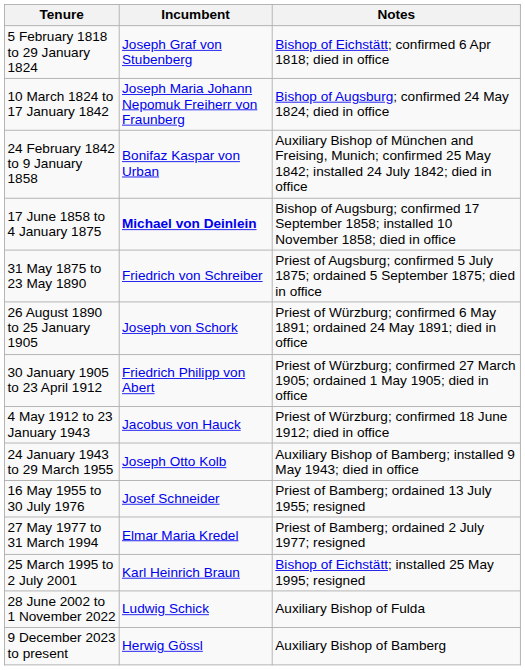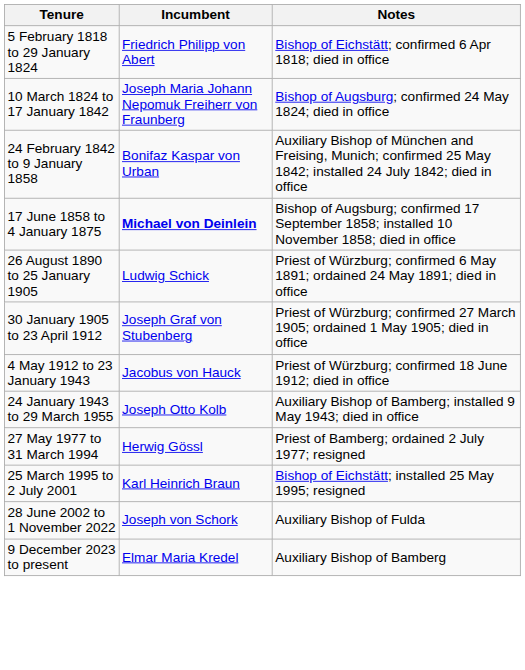5 February 1818 to 29 January 1824 | Incumbent: Joseph Graf von Stubenberg -> Friedrich Philipp von Abert
- row: 31 May 1875 to 23 May 1890 | Friedrich von Schreiber | Priest of Augsburg; confirmed 5 July 1875; ordained 5 September 1875; died in office
26 August 1890 to 25 January 1905 | Incumbent: Joseph von Schork -> Ludwig Schick
30 January 1905 to 23 April 1912 | Incumbent: Friedrich Philipp von Abert -> Joseph Graf von Stubenberg
- row: 16 May 1955 to 30 July 1976 | Josef Schneider | Priest of Bamberg; ordained 13 July 1955; resigned
27 May 1977 to 31 March 1994 | Incumbent: Elmar Maria Kredel -> Herwig Gössl
28 June 2002 to 1 November 2022 | Incumbent: Ludwig Schick -> Joseph von Schork
9 December 2023 to present | Incumbent: Herwig Gössl -> Elmar Maria Kredel
